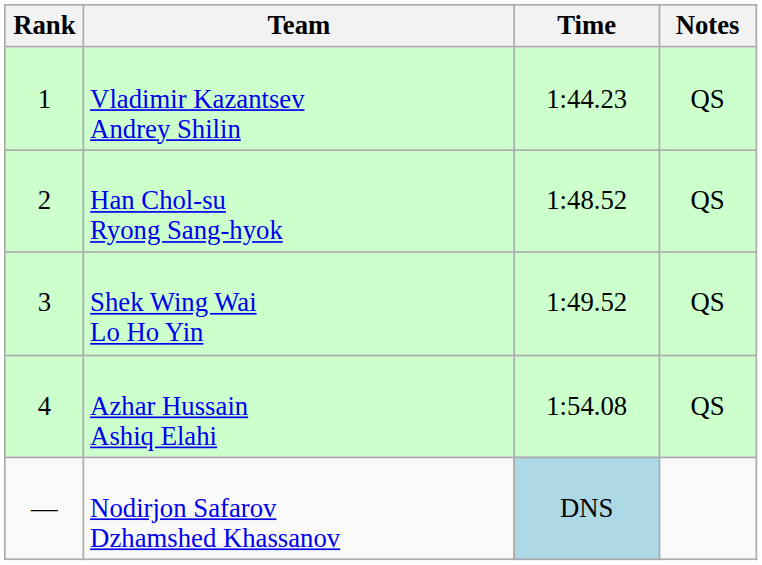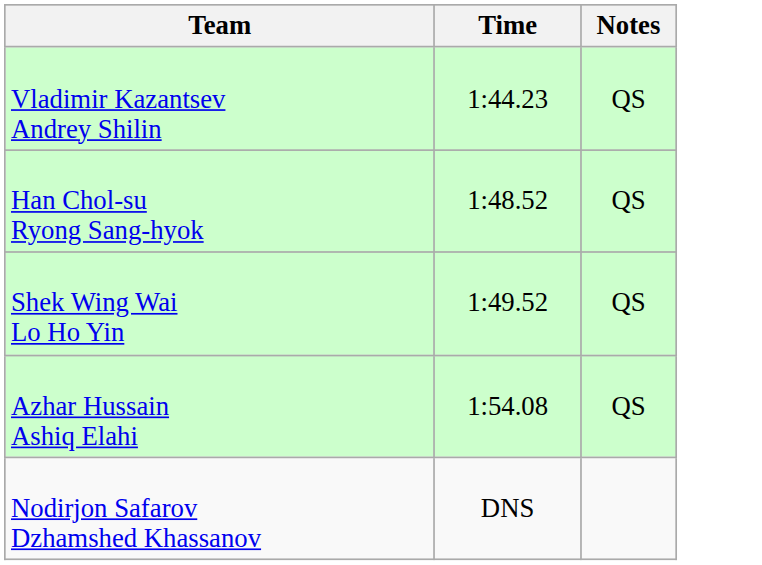- column: Rank | 1 | 2 | 3 | 4 | —
Nodirjon Safarov Dzhamshed Khassanov | Time: lightblue background -> no background
